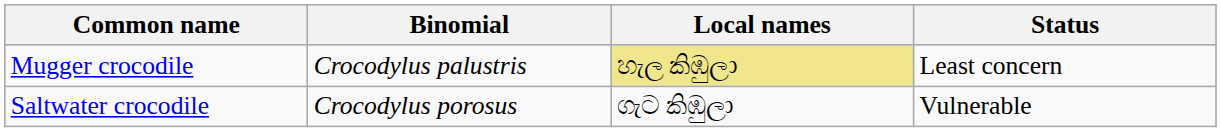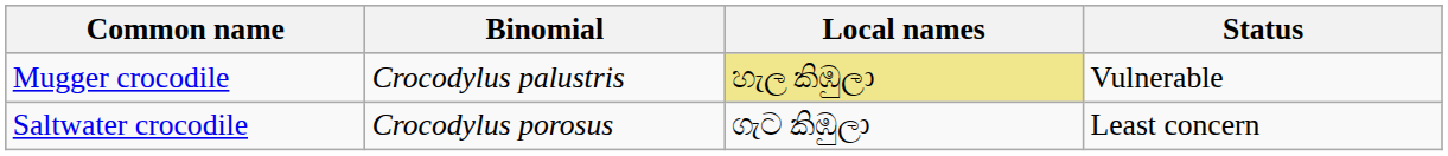Mugger crocodile | Status: Least concern -> Vulnerable
Saltwater crocodile | Status: Vulnerable -> Least concern
